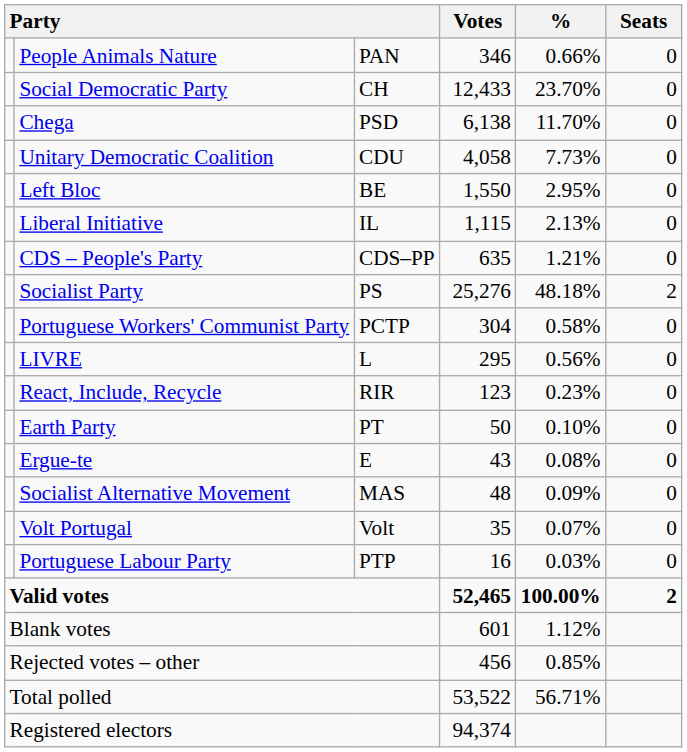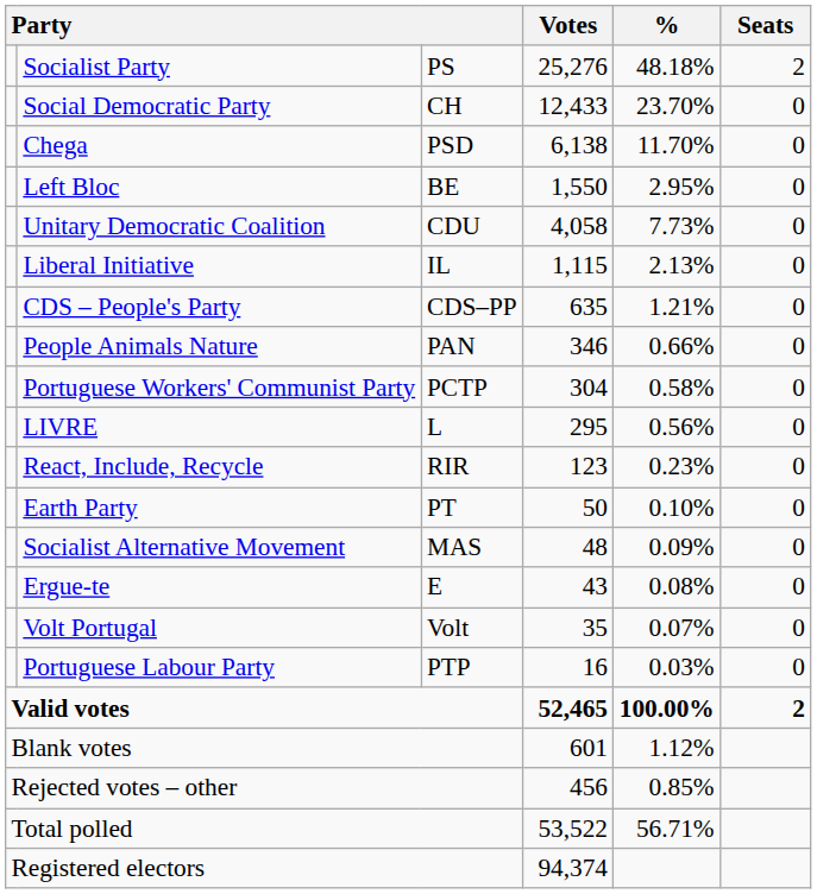rows swapped: Socialist Party <-> People Animals Nature
rows swapped: Unitary Democratic Coalition <-> Left Bloc
rows swapped: Socialist Alternative Movement <-> Ergue-te
